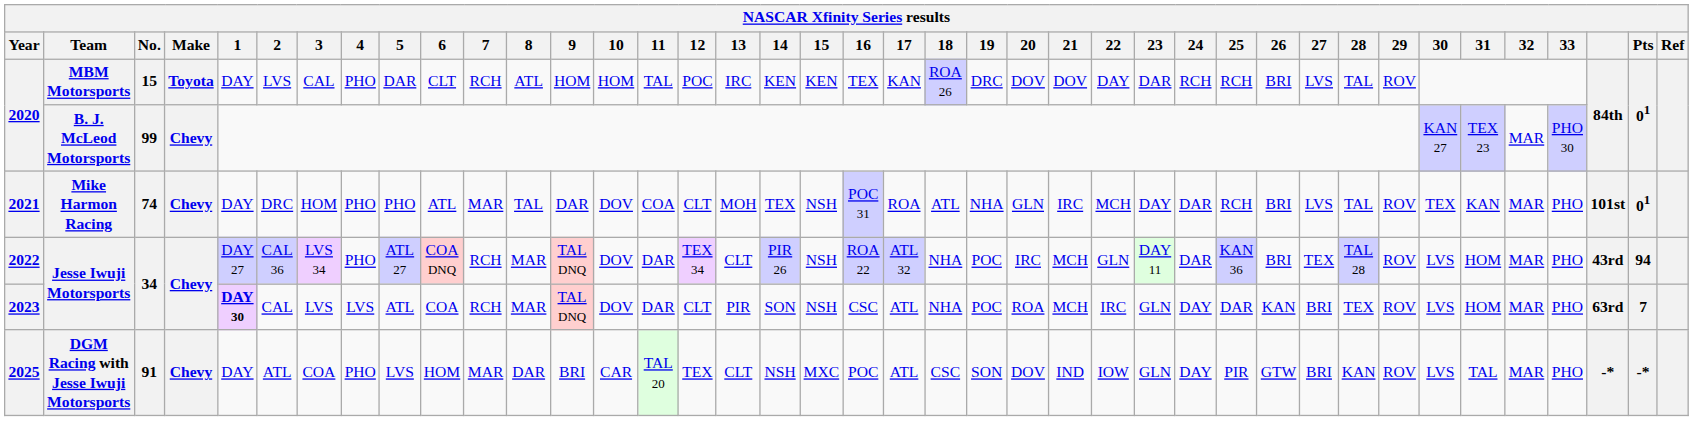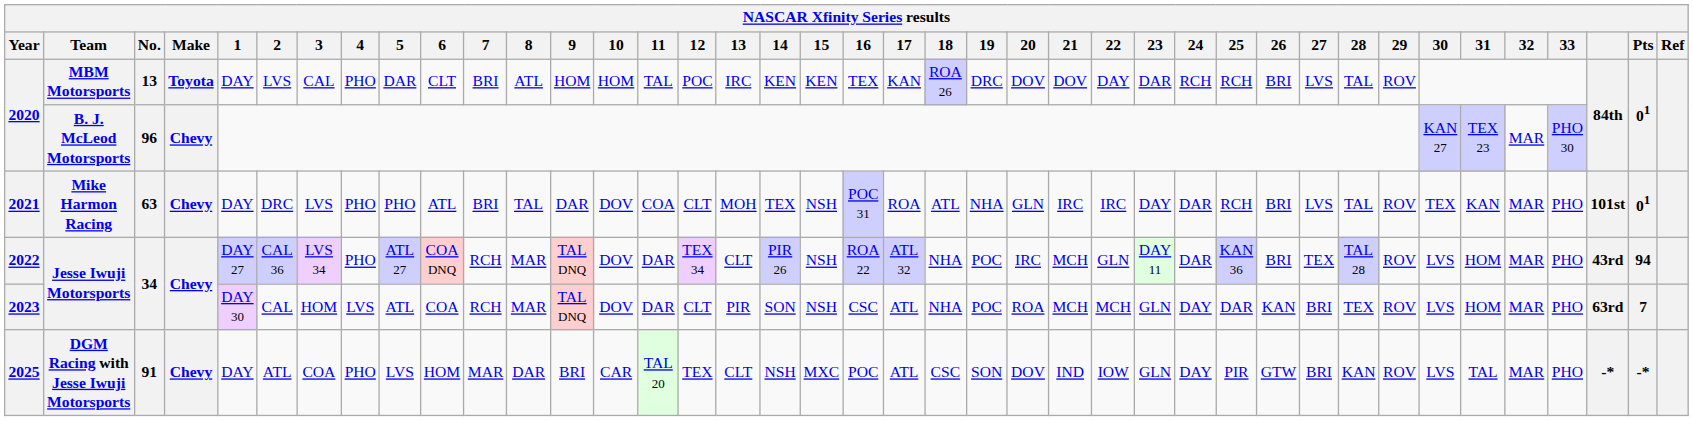2020 / MBM Motorsports | No.: 15 -> 13
2020 / MBM Motorsports | 7: RCH -> BRI
2020 / B. J. McLeod Motorsports | No.: 99 -> 96
2021 | No.: 74 -> 63
2021 | 3: HOM -> LVS
2021 | 7: MAR -> BRI
2021 | 22: MCH -> IRC
2023 | 1: bold -> normal
2023 | 3: LVS -> HOM
2023 | 22: IRC -> MCH
